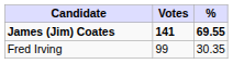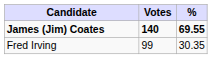James (Jim) Coates | Votes: 141 -> 140
